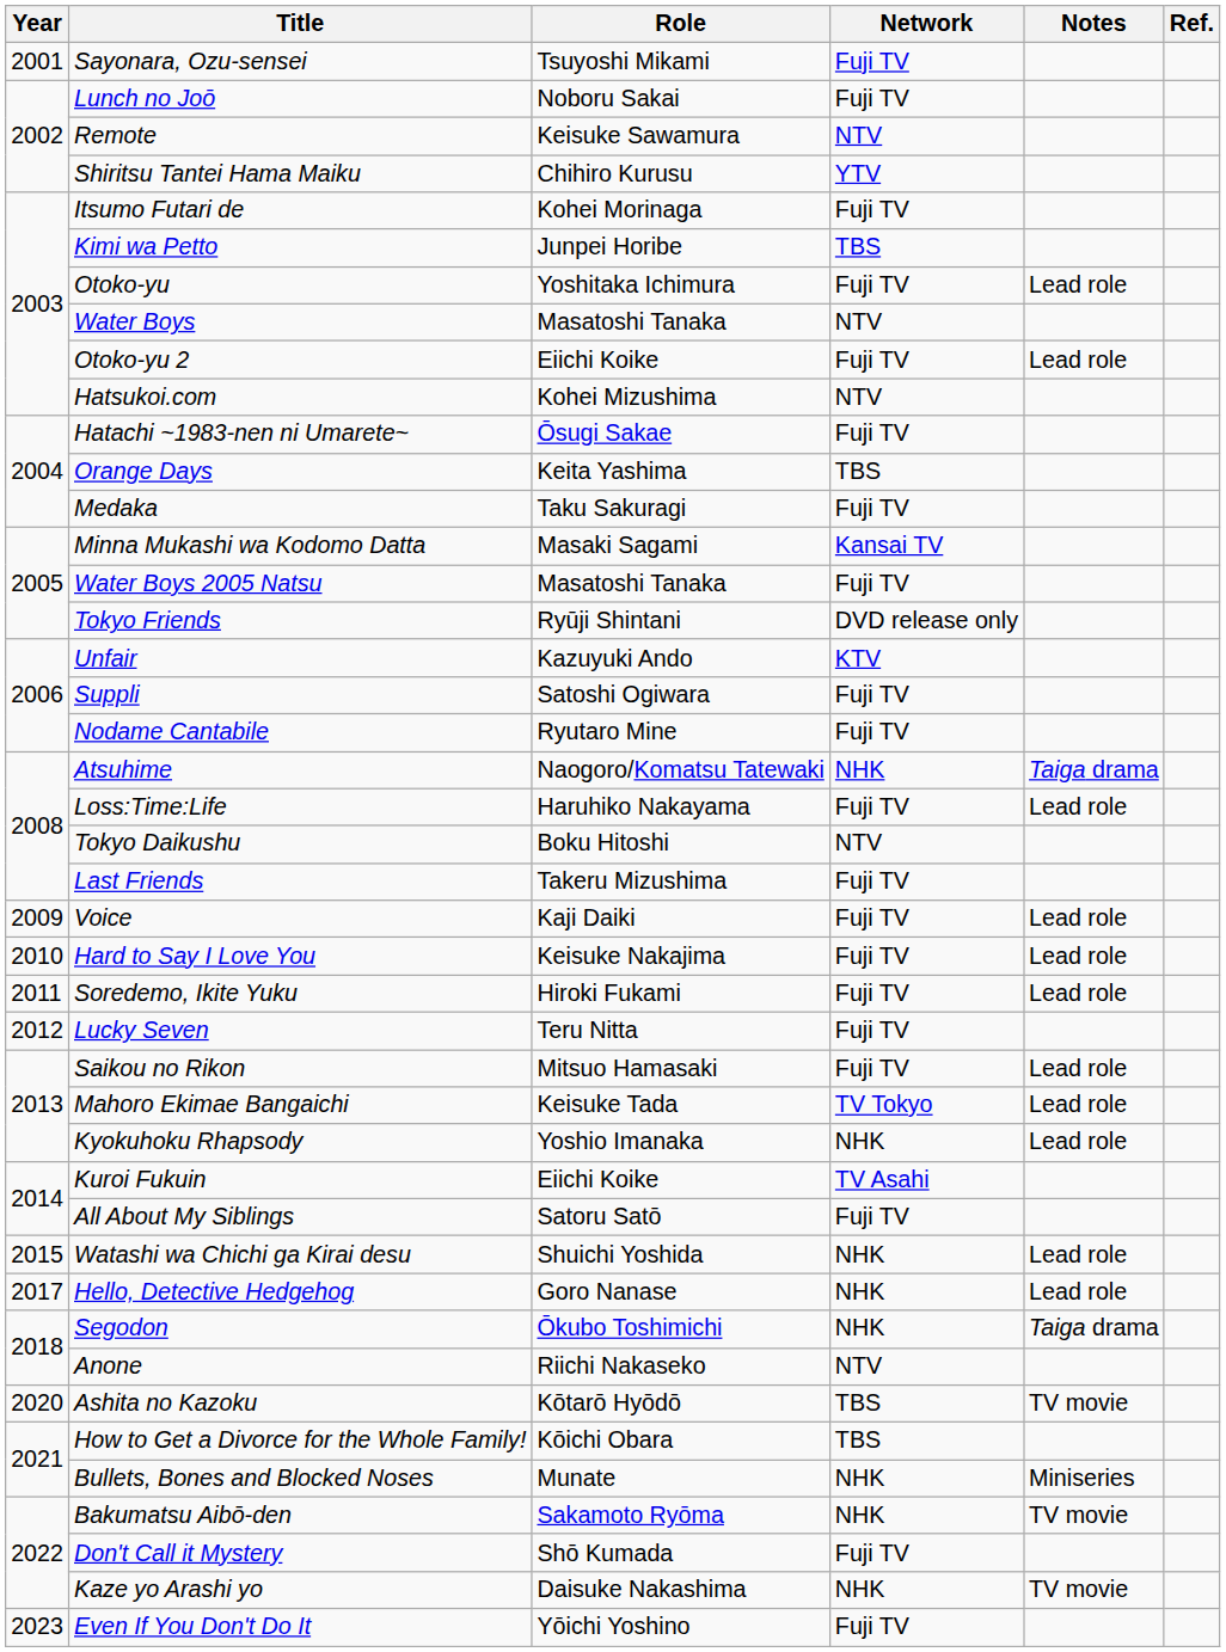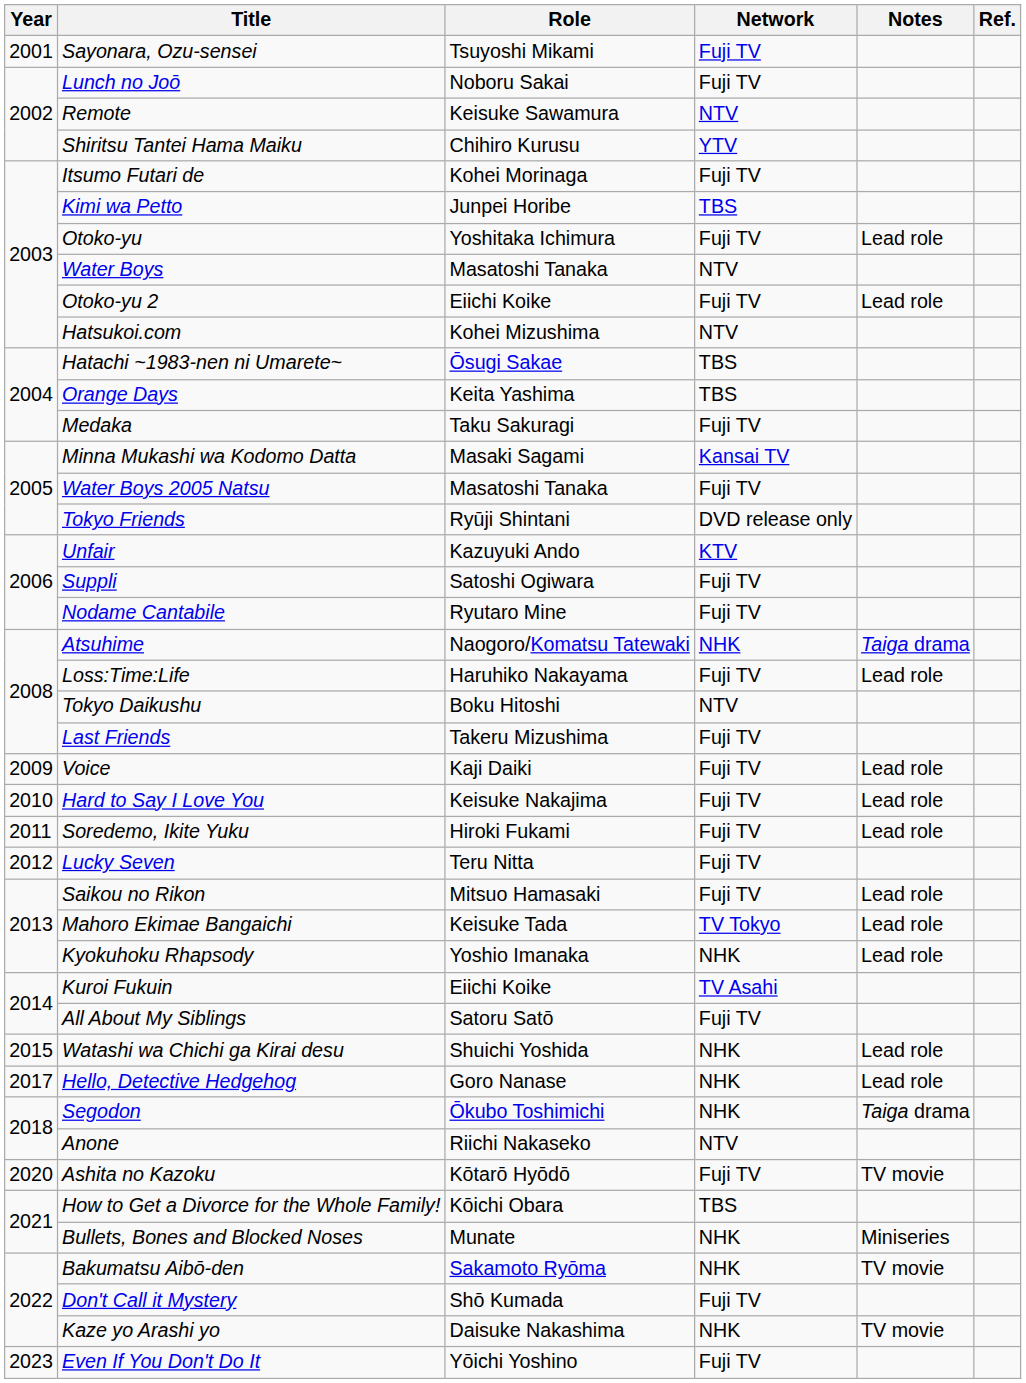Hatachi ~1983-nen ni Umarete~ | Network: Fuji TV -> TBS
Ashita no Kazoku | Network: TBS -> Fuji TV
